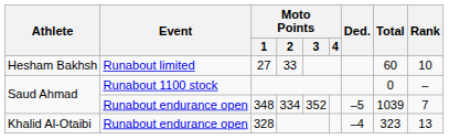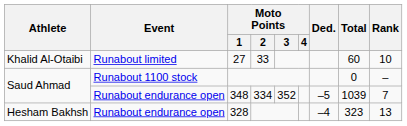27 | Athlete: Hesham Bakhsh -> Khalid Al-Otaibi
328 | Athlete: Khalid Al-Otaibi -> Hesham Bakhsh
